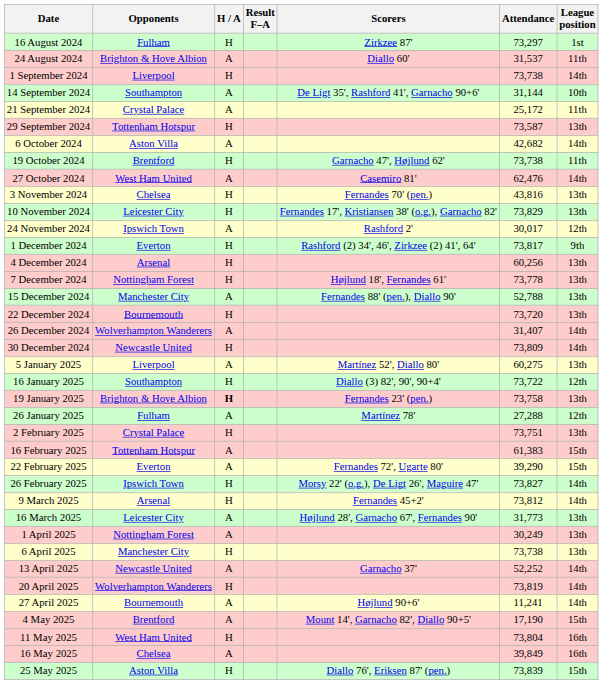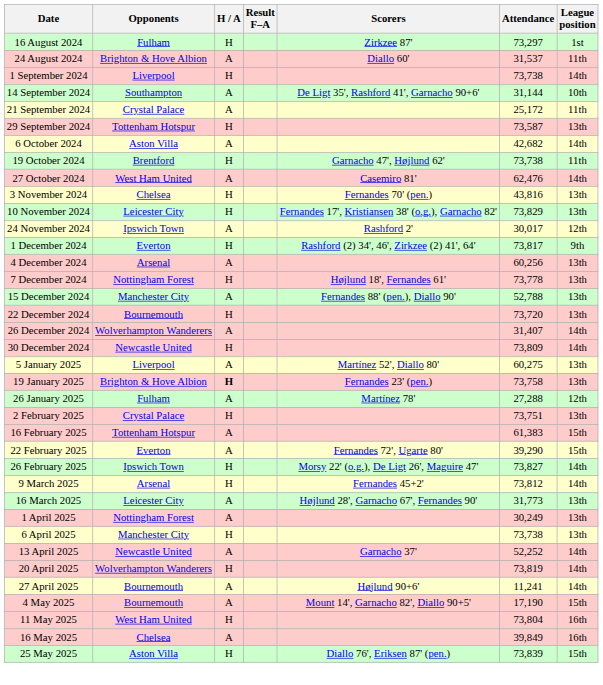4 December 2024 | H / A: H -> A
- row: 16 January 2025 | Southampton | H | Diallo (3) 82', 90', 90+4' | 73,722 | 12th
4 May 2025 | Opponents: Brentford -> Bournemouth
